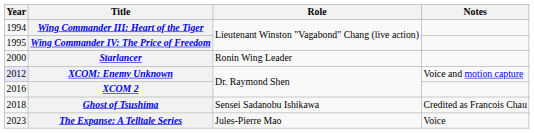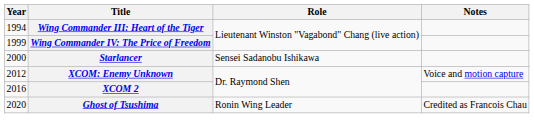Wing Commander IV: The Price of Freedom | Year: 1995 -> 1999
Starlancer | Role: Ronin Wing Leader -> Sensei Sadanobu Ishikawa
XCOM: Enemy Unknown | Year: lavender background -> no background
Ghost of Tsushima | Year: 2018 -> 2020
Ghost of Tsushima | Role: Sensei Sadanobu Ishikawa -> Ronin Wing Leader
- row: 2023 | The Expanse: A Telltale Series | Jules-Pierre Mao | Voice
